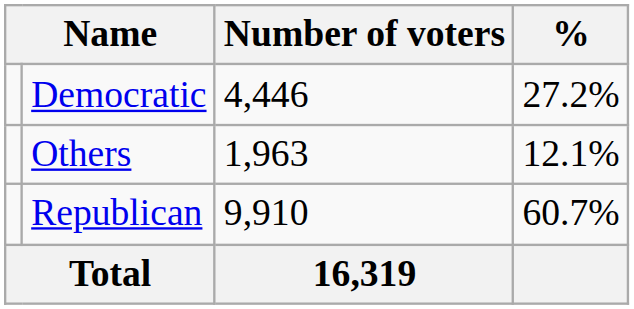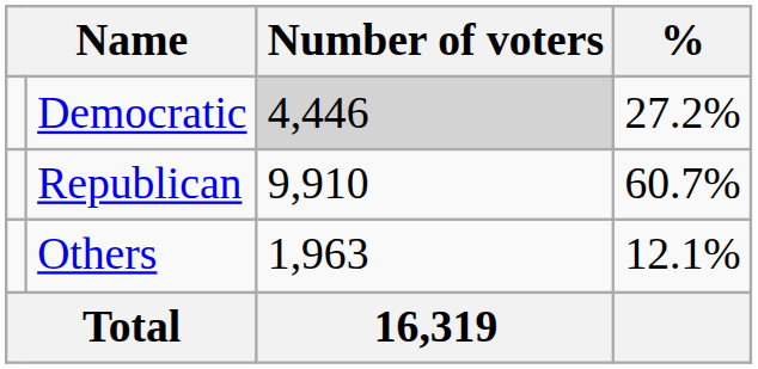Democratic | Number of voters: no background -> lightgrey background
rows swapped: Republican <-> Others
